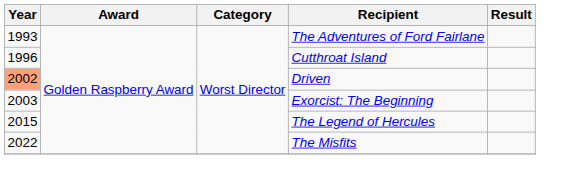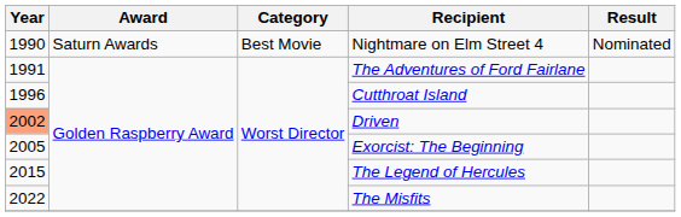+ row: 1990 | Saturn Awards | Best Movie | Nightmare on Elm Street 4 | Nominated
The Adventures of Ford Fairlane | Year: 1993 -> 1991
Exorcist: The Beginning | Year: 2003 -> 2005
